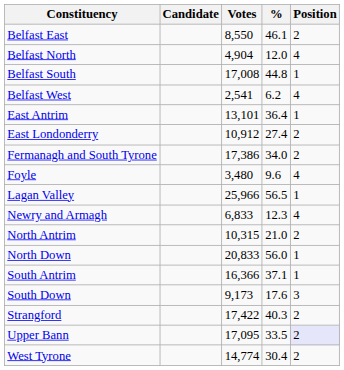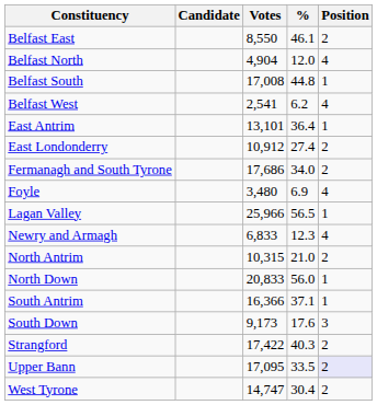Fermanagh and South Tyrone | Votes: 17,386 -> 17,686
Foyle | %: 9.6 -> 6.9
West Tyrone | Votes: 14,774 -> 14,747
